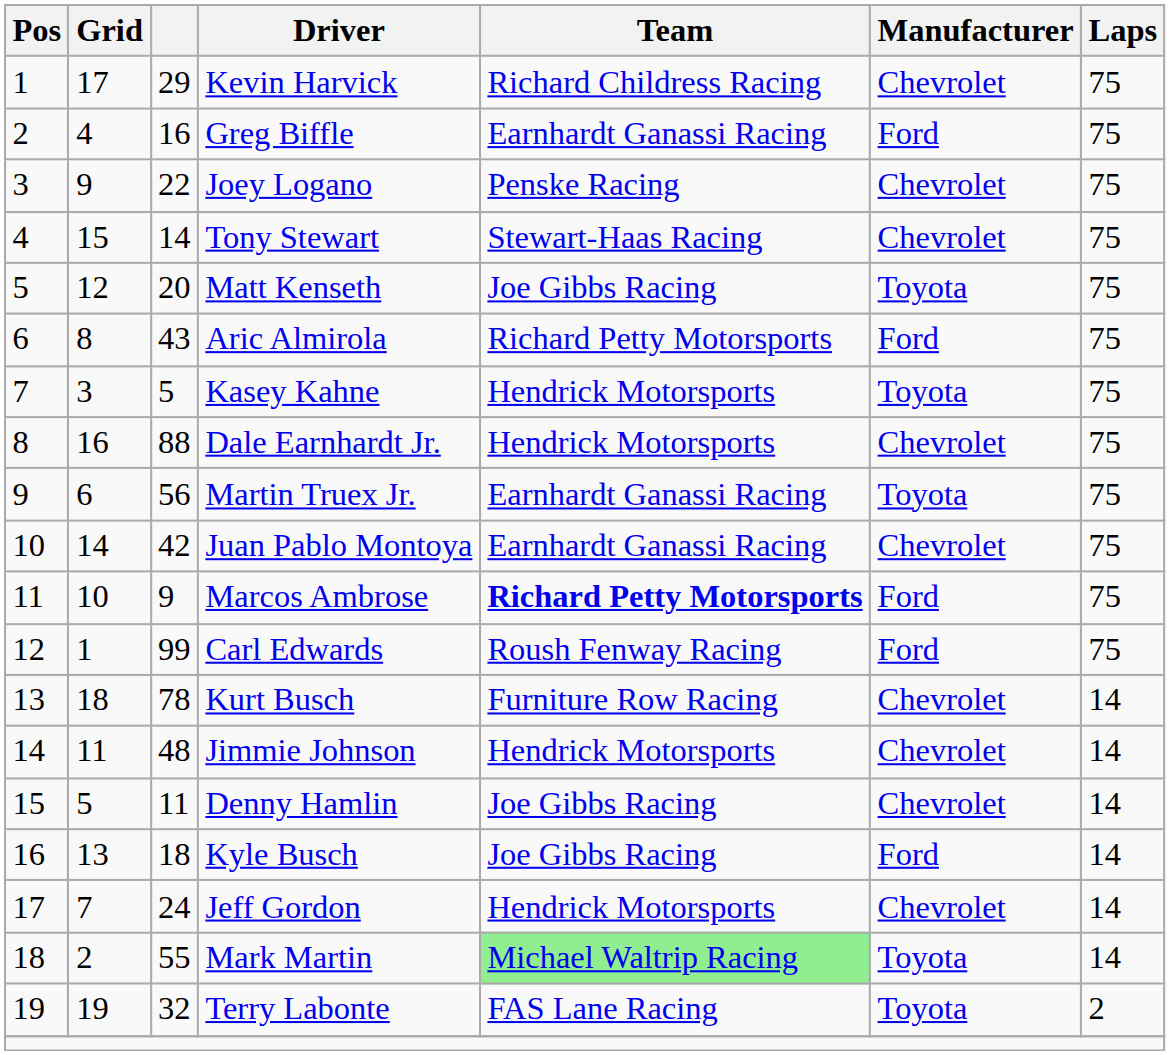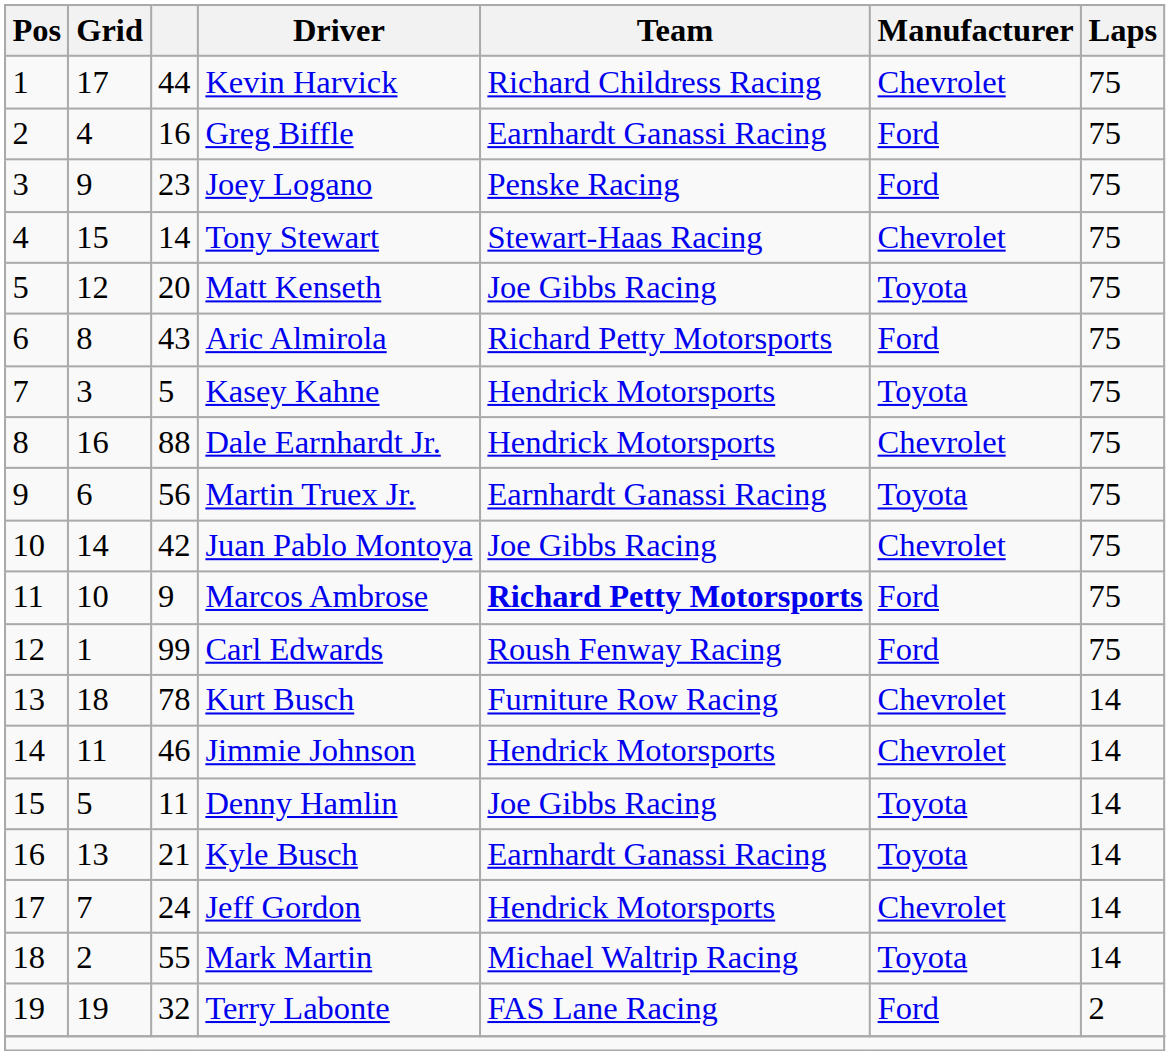Kevin Harvick | column 3: 29 -> 44
Joey Logano | column 3: 22 -> 23
Joey Logano | Manufacturer: Chevrolet -> Ford
Juan Pablo Montoya | Team: Earnhardt Ganassi Racing -> Joe Gibbs Racing
Jimmie Johnson | column 3: 48 -> 46
Denny Hamlin | Manufacturer: Chevrolet -> Toyota
Kyle Busch | column 3: 18 -> 21
Kyle Busch | Team: Joe Gibbs Racing -> Earnhardt Ganassi Racing
Kyle Busch | Manufacturer: Ford -> Toyota
Mark Martin | Team: lightgreen background -> no background
Terry Labonte | Manufacturer: Toyota -> Ford
